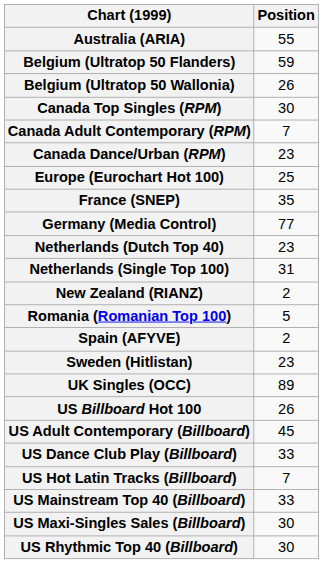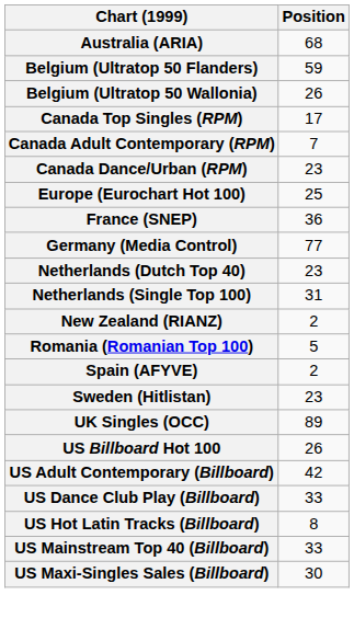Australia (ARIA) | Position: 55 -> 68
Canada Top Singles (RPM) | Position: 30 -> 17
France (SNEP) | Position: 35 -> 36
US Adult Contemporary (Billboard) | Position: 45 -> 42
US Hot Latin Tracks (Billboard) | Position: 7 -> 8
- row: US Rhythmic Top 40 (Billboard) | 30
